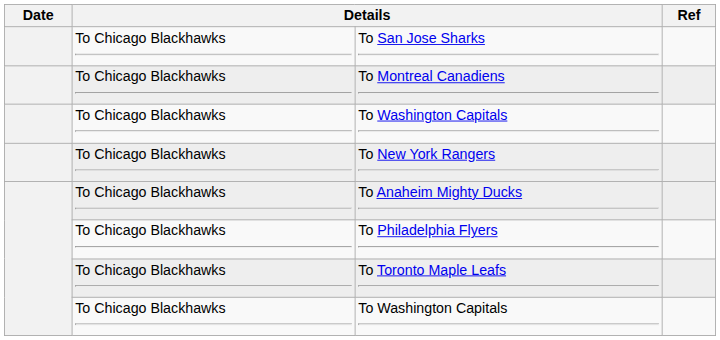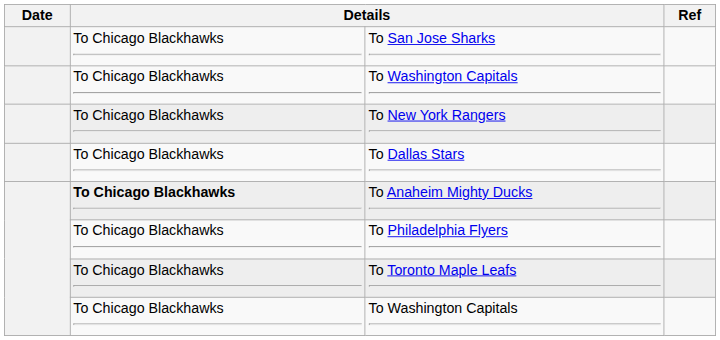- row: To Chicago Blackhawks | To Montreal Canadiens
+ row: To Chicago Blackhawks | To Dallas Stars
To Anaheim Mighty Ducks | column 2: normal -> bold
